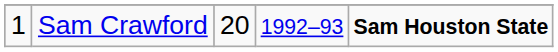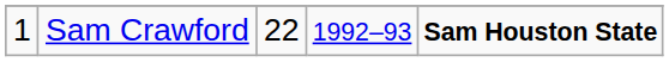Sam Crawford | column 3: 20 -> 22
